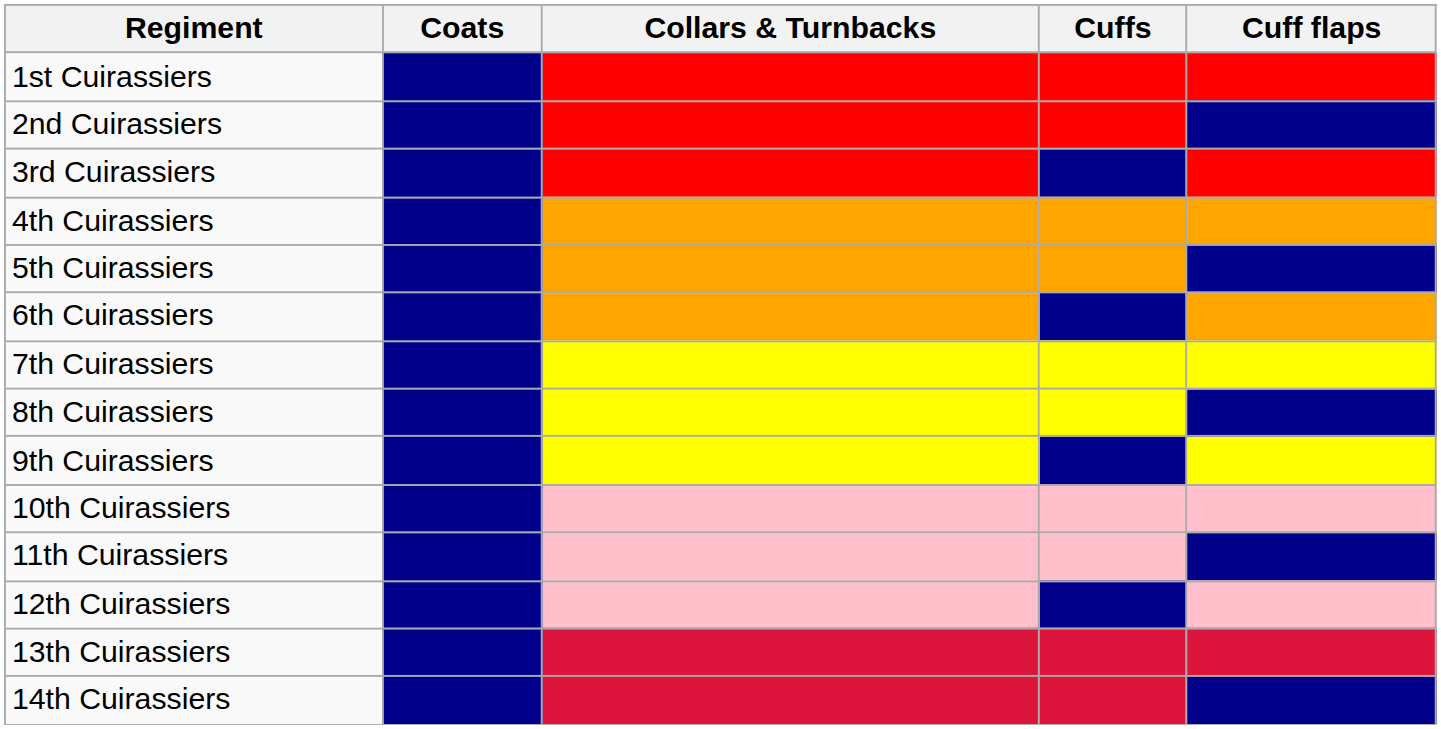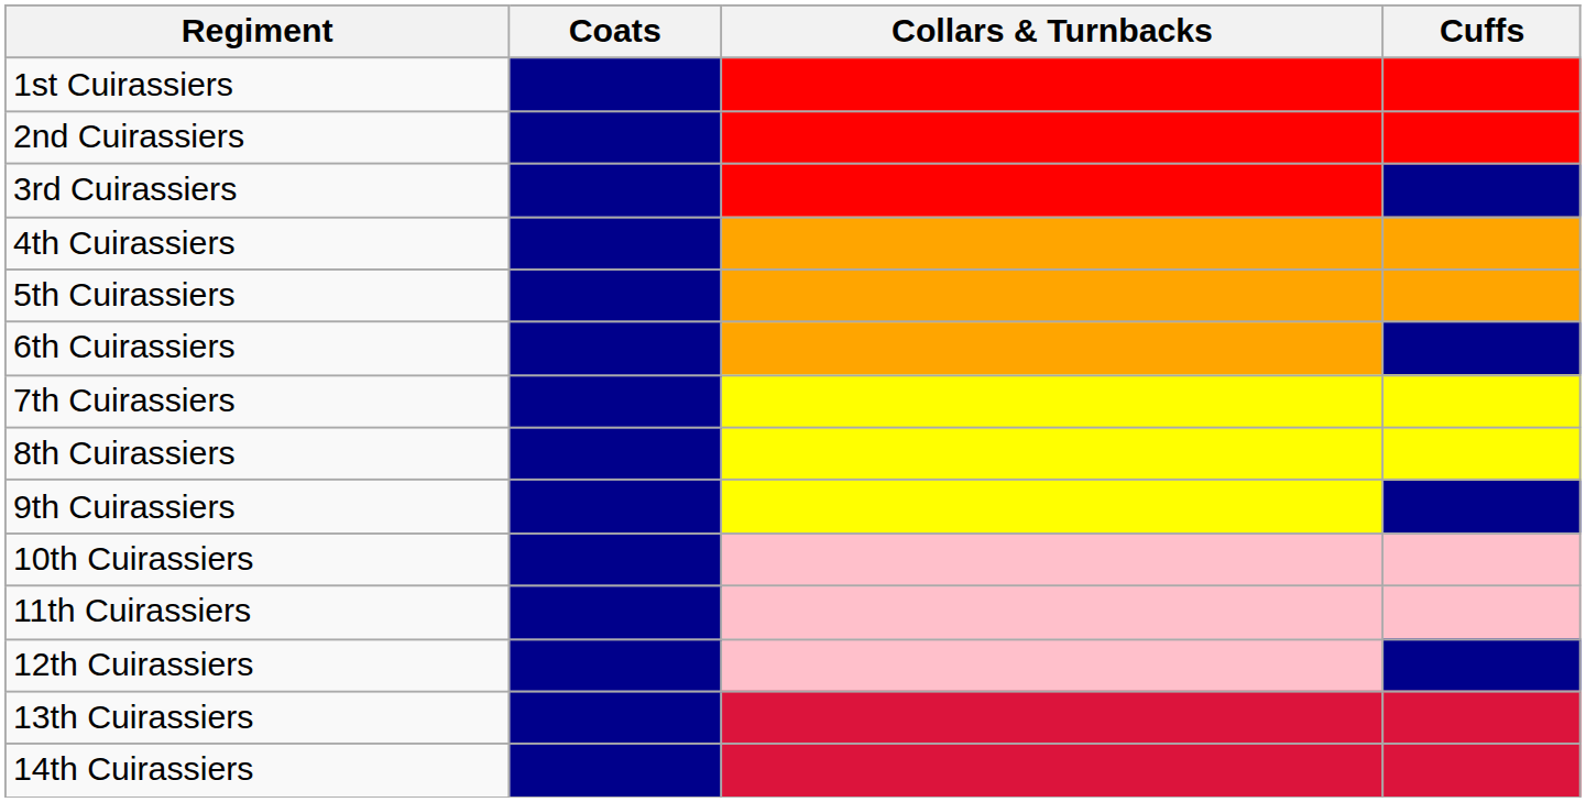- column: Cuff flaps
